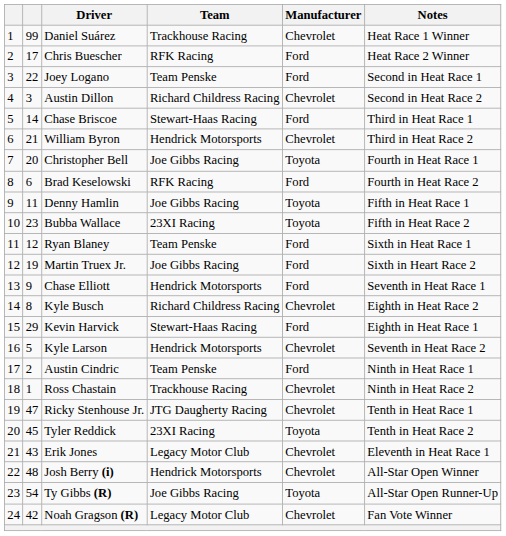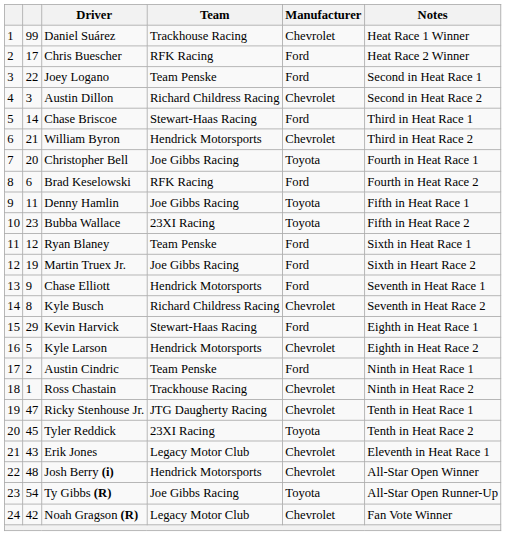Kyle Busch | Notes: Eighth in Heat Race 2 -> Seventh in Heat Race 2
Kyle Larson | Notes: Seventh in Heat Race 2 -> Eighth in Heat Race 2
